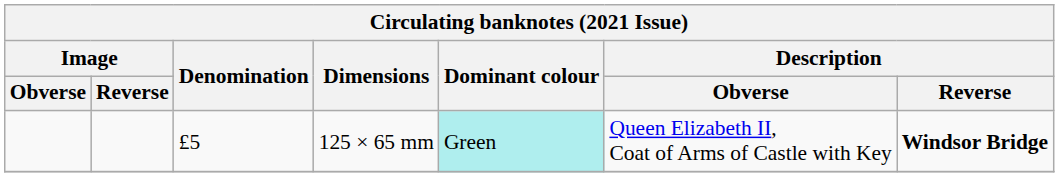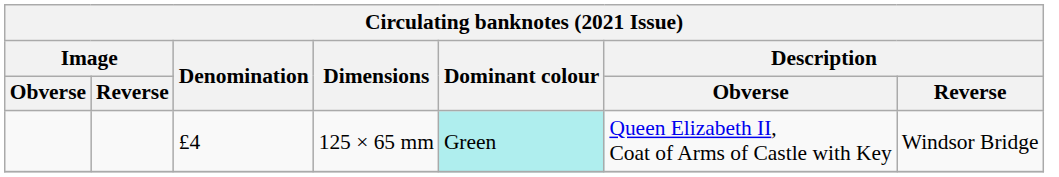125 × 65 mm | Denomination: £5 -> £4
125 × 65 mm | Description / Reverse: bold -> normal
